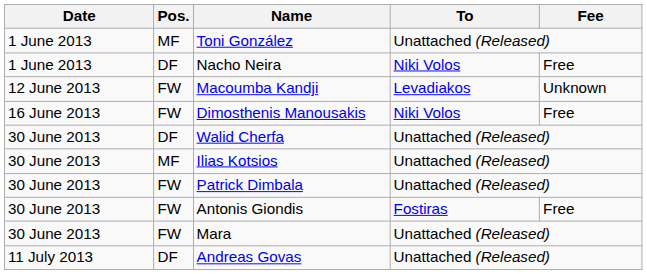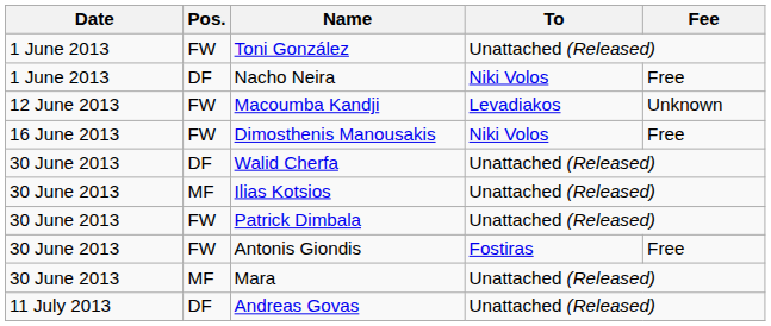Toni González | Pos.: MF -> FW
Mara | Pos.: FW -> MF
